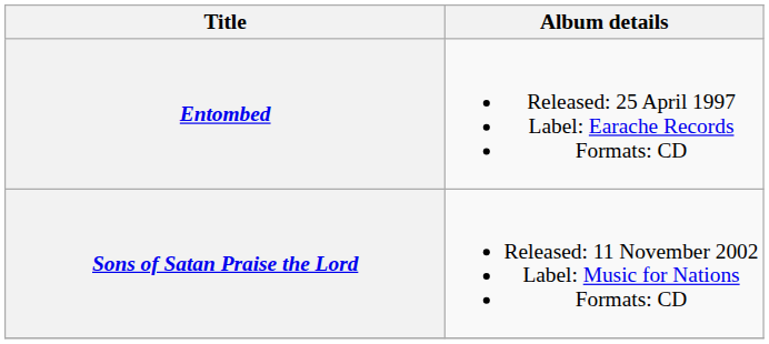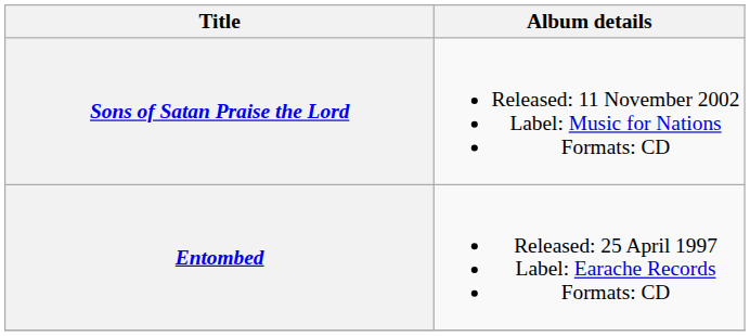rows swapped: Entombed <-> Sons of Satan Praise the Lord
